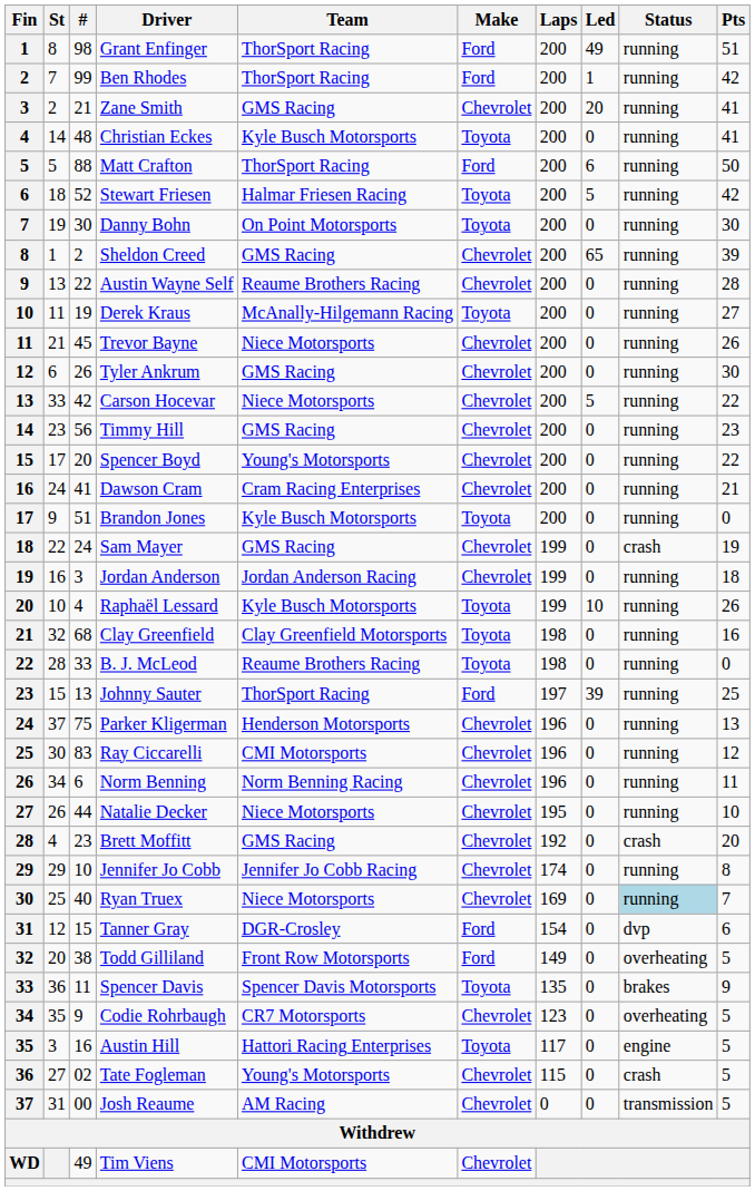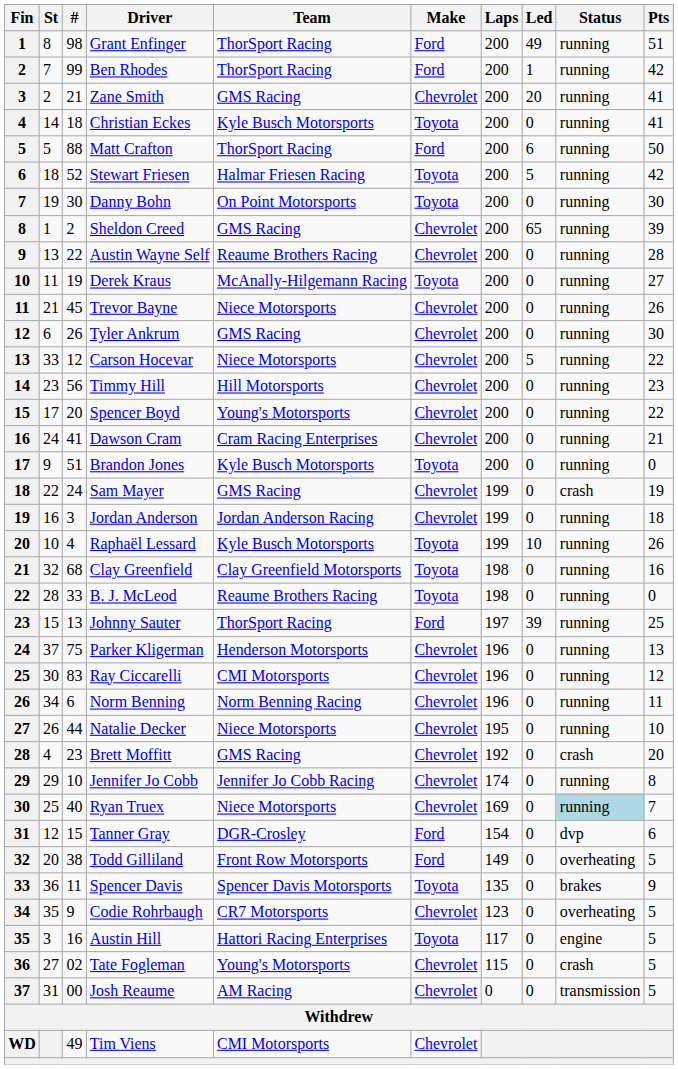Christian Eckes | #: 48 -> 18
Carson Hocevar | #: 42 -> 12
Timmy Hill | Team: GMS Racing -> Hill Motorsports
